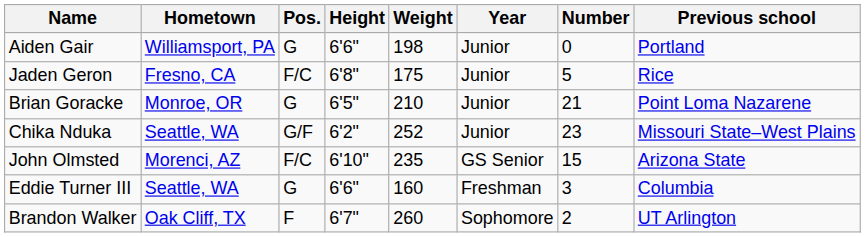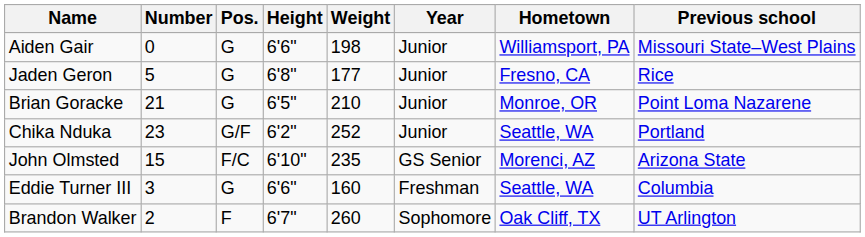columns swapped: Number <-> Hometown
Aiden Gair | Previous school: Portland -> Missouri State–West Plains
Jaden Geron | Pos.: F/C -> G
Jaden Geron | Weight: 175 -> 177
Chika Nduka | Previous school: Missouri State–West Plains -> Portland
